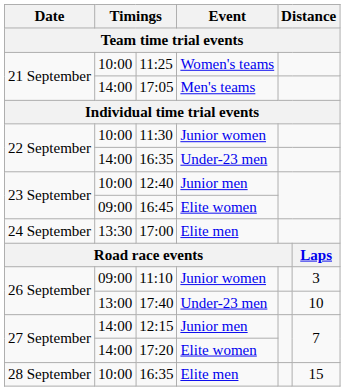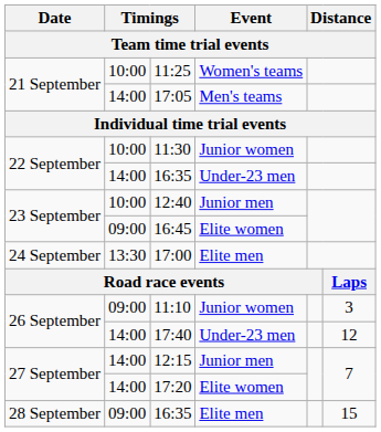17:40 | column 2: 13:00 -> 14:00
17:40 | column 6: 10 -> 12
28 September / 16:35 | column 2: 10:00 -> 09:00
